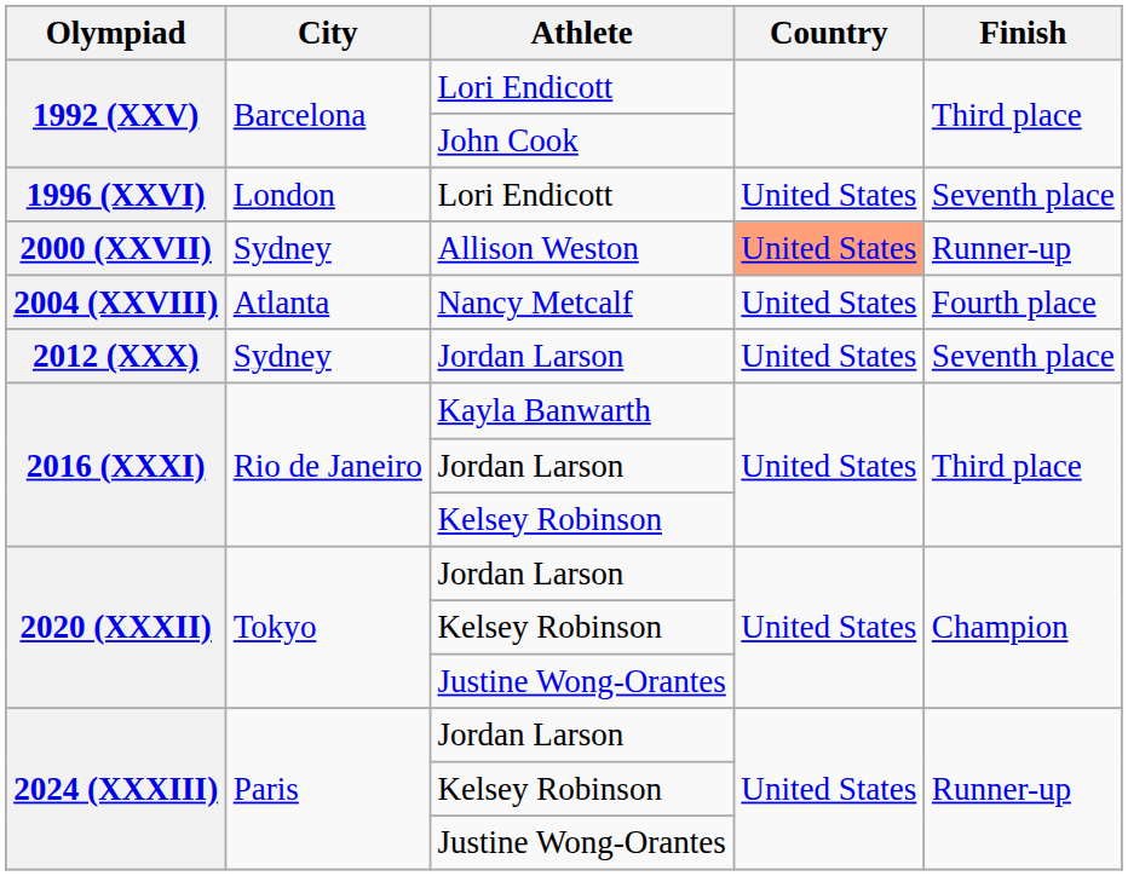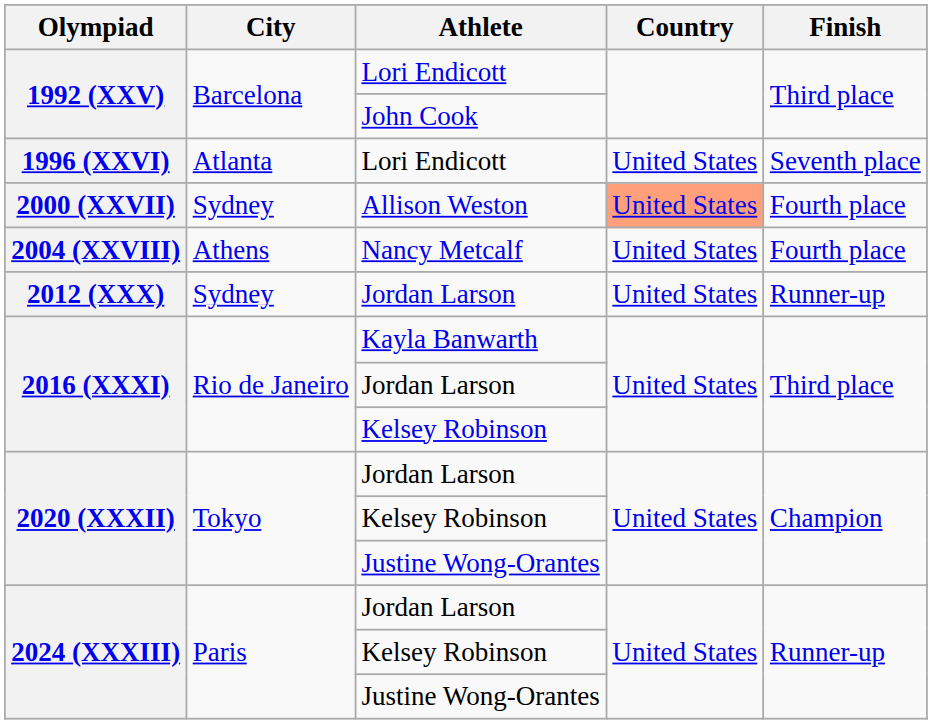1996 (XXVI) | City: London -> Atlanta
2000 (XXVII) | Finish: Runner-up -> Fourth place
2004 (XXVIII) | City: Atlanta -> Athens
2012 (XXX) | Finish: Seventh place -> Runner-up
